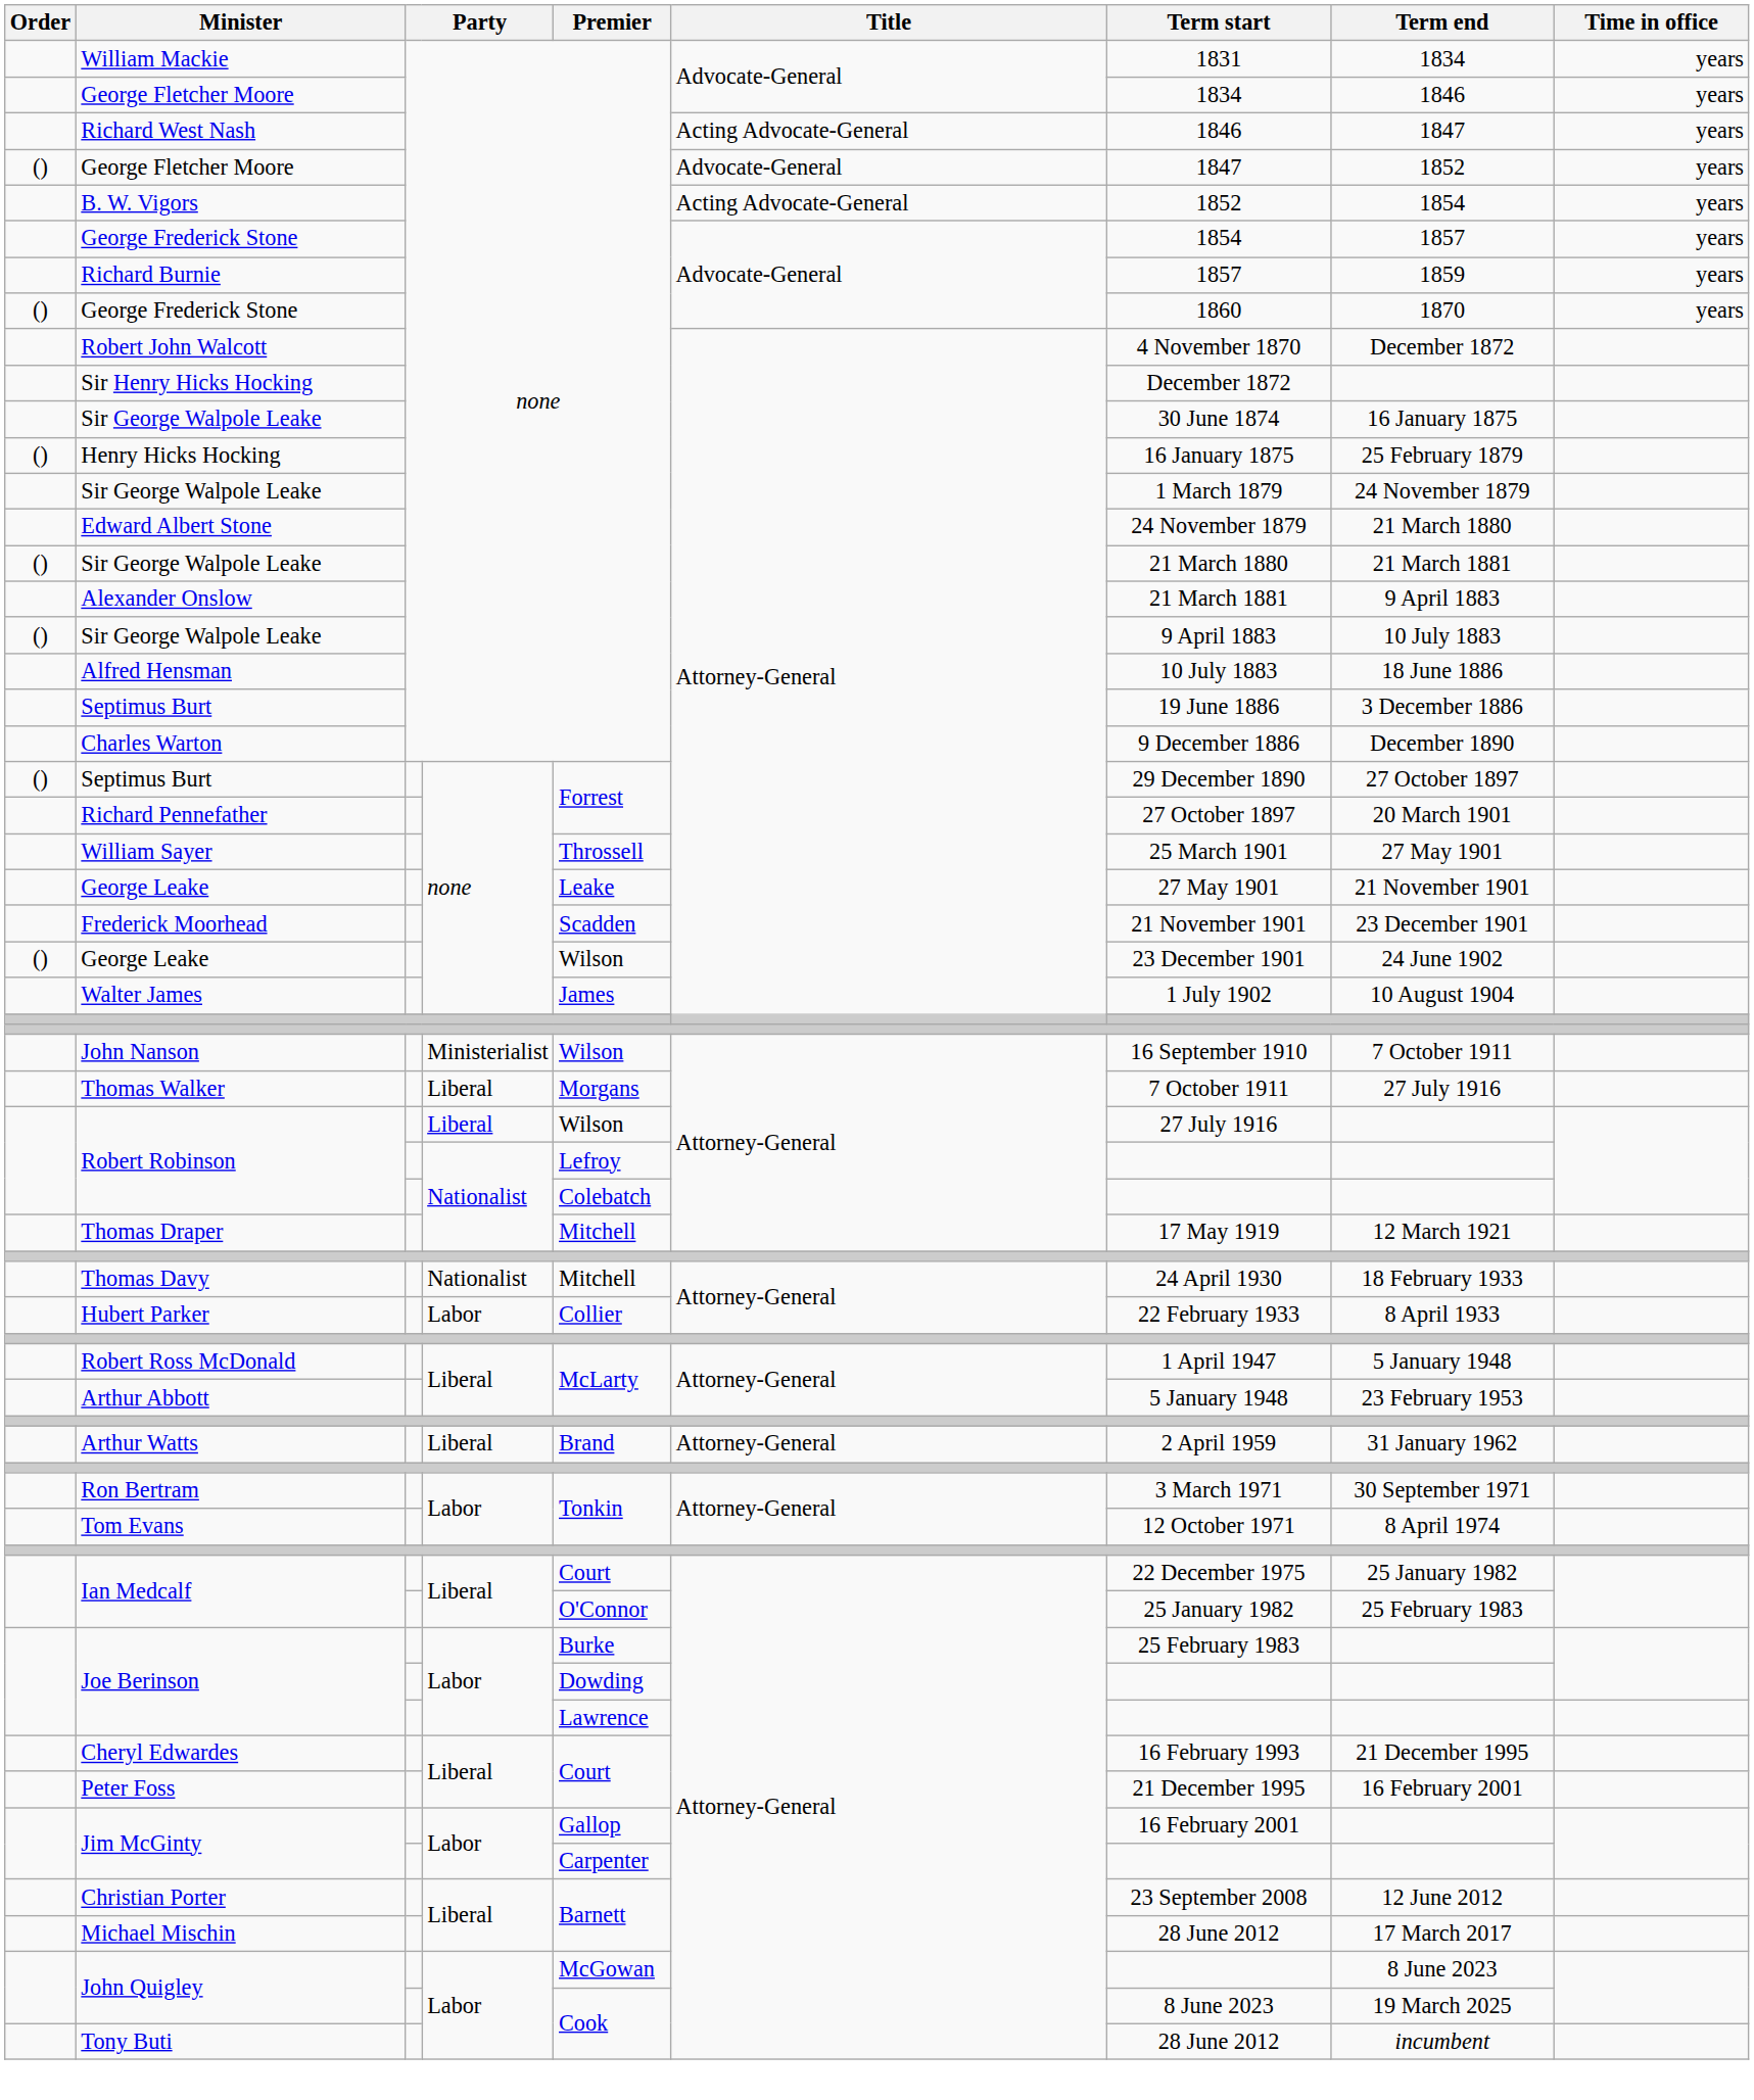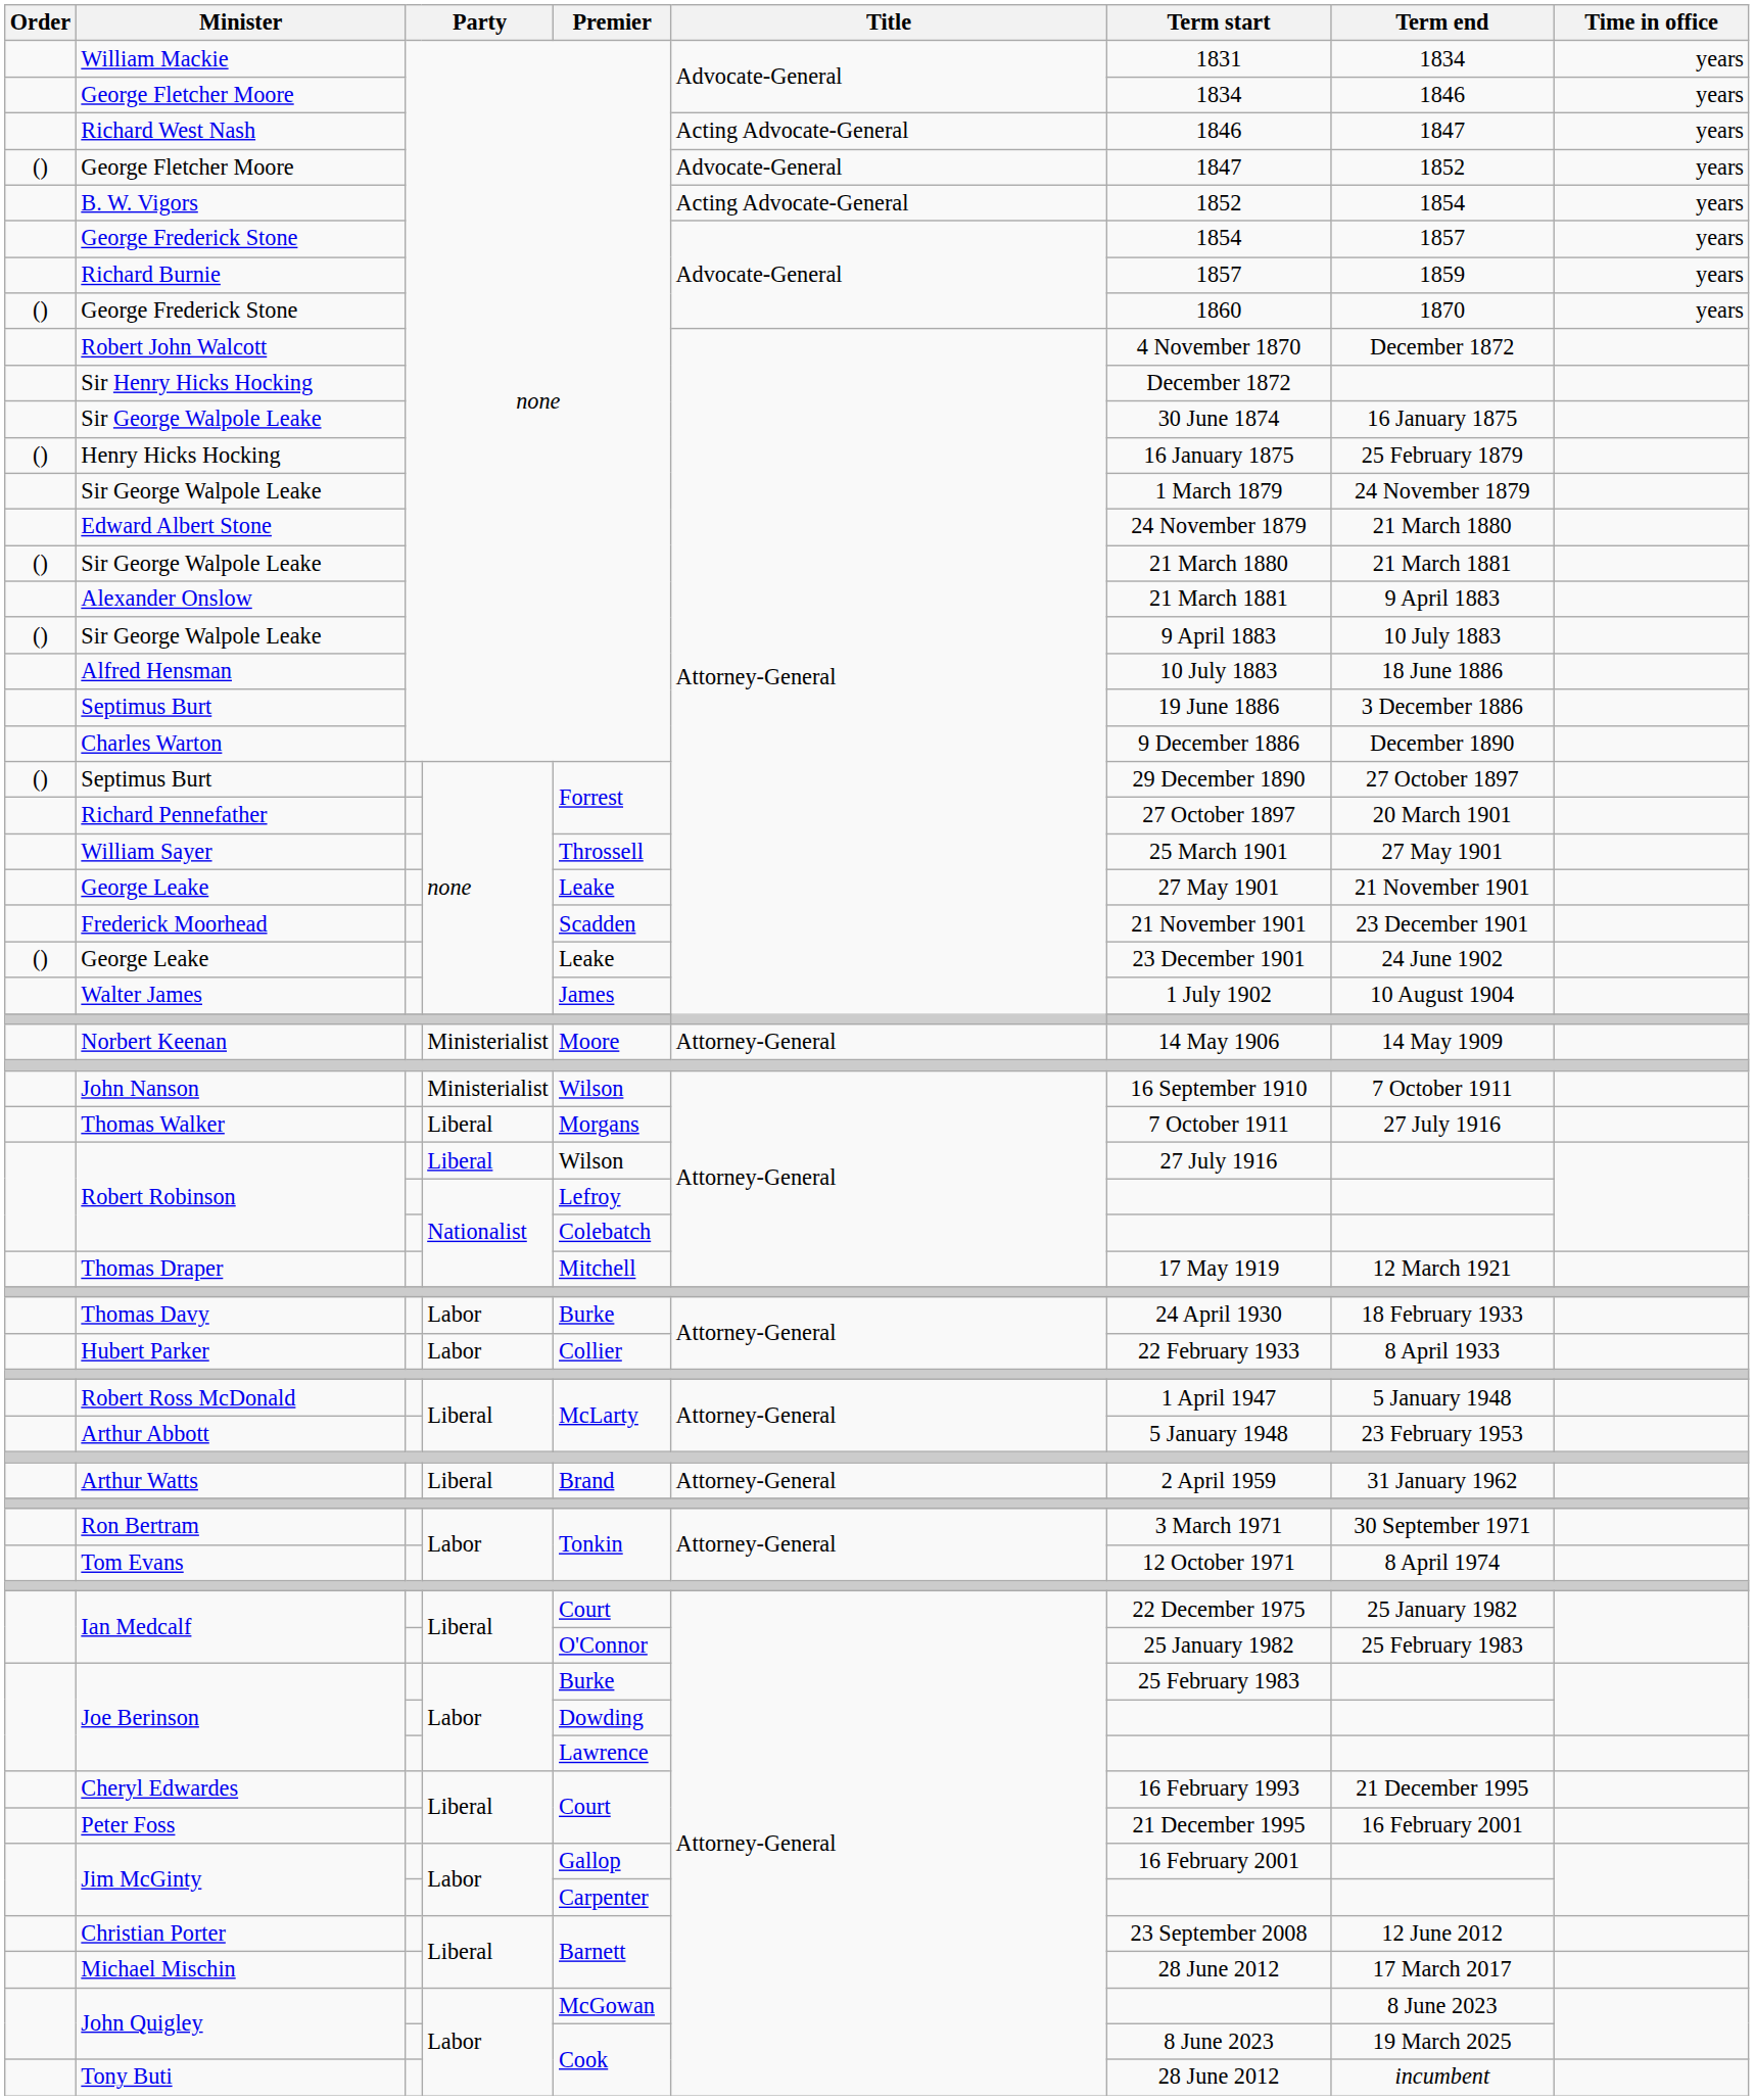() / George Leake | Premier: Wilson -> Leake
+ row: Norbert Keenan | Ministerialist | Moore | Attorney-General | 14 May 1906 | 14 May 1909
Thomas Davy | column 4: Nationalist -> Labor
Thomas Davy | Premier: Mitchell -> Burke
